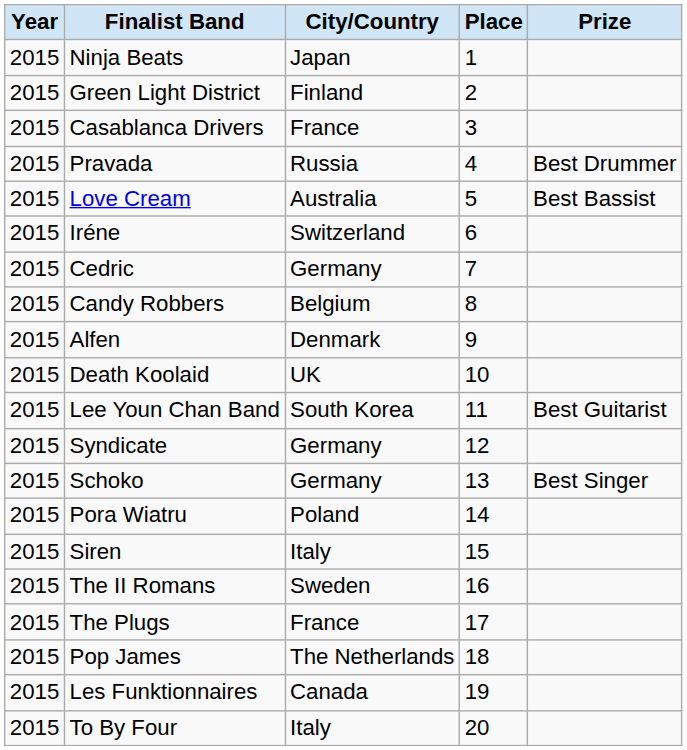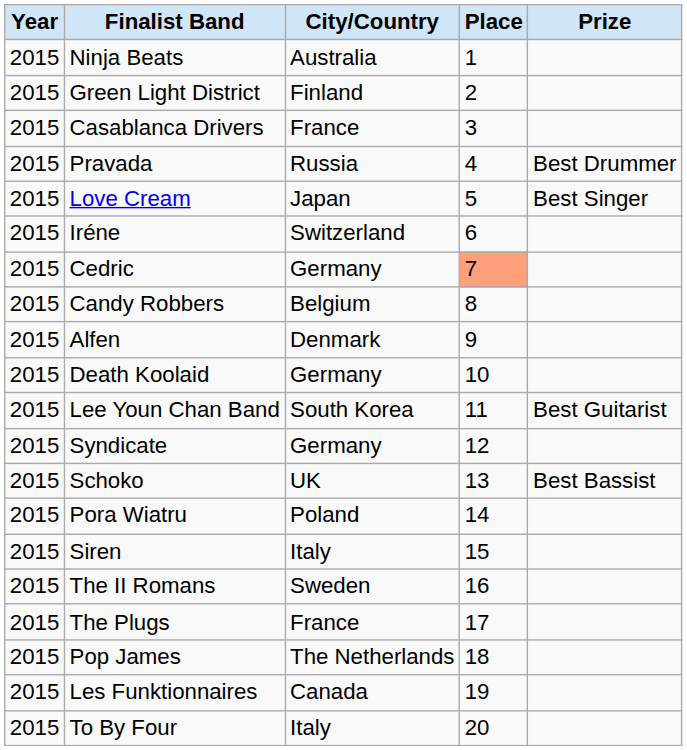Ninja Beats | City/Country: Japan -> Australia
Love Cream | City/Country: Australia -> Japan
Love Cream | Prize: Best Bassist -> Best Singer
Cedric | Place: no background -> lightsalmon background
Death Koolaid | City/Country: UK -> Germany
Schoko | City/Country: Germany -> UK
Schoko | Prize: Best Singer -> Best Bassist
